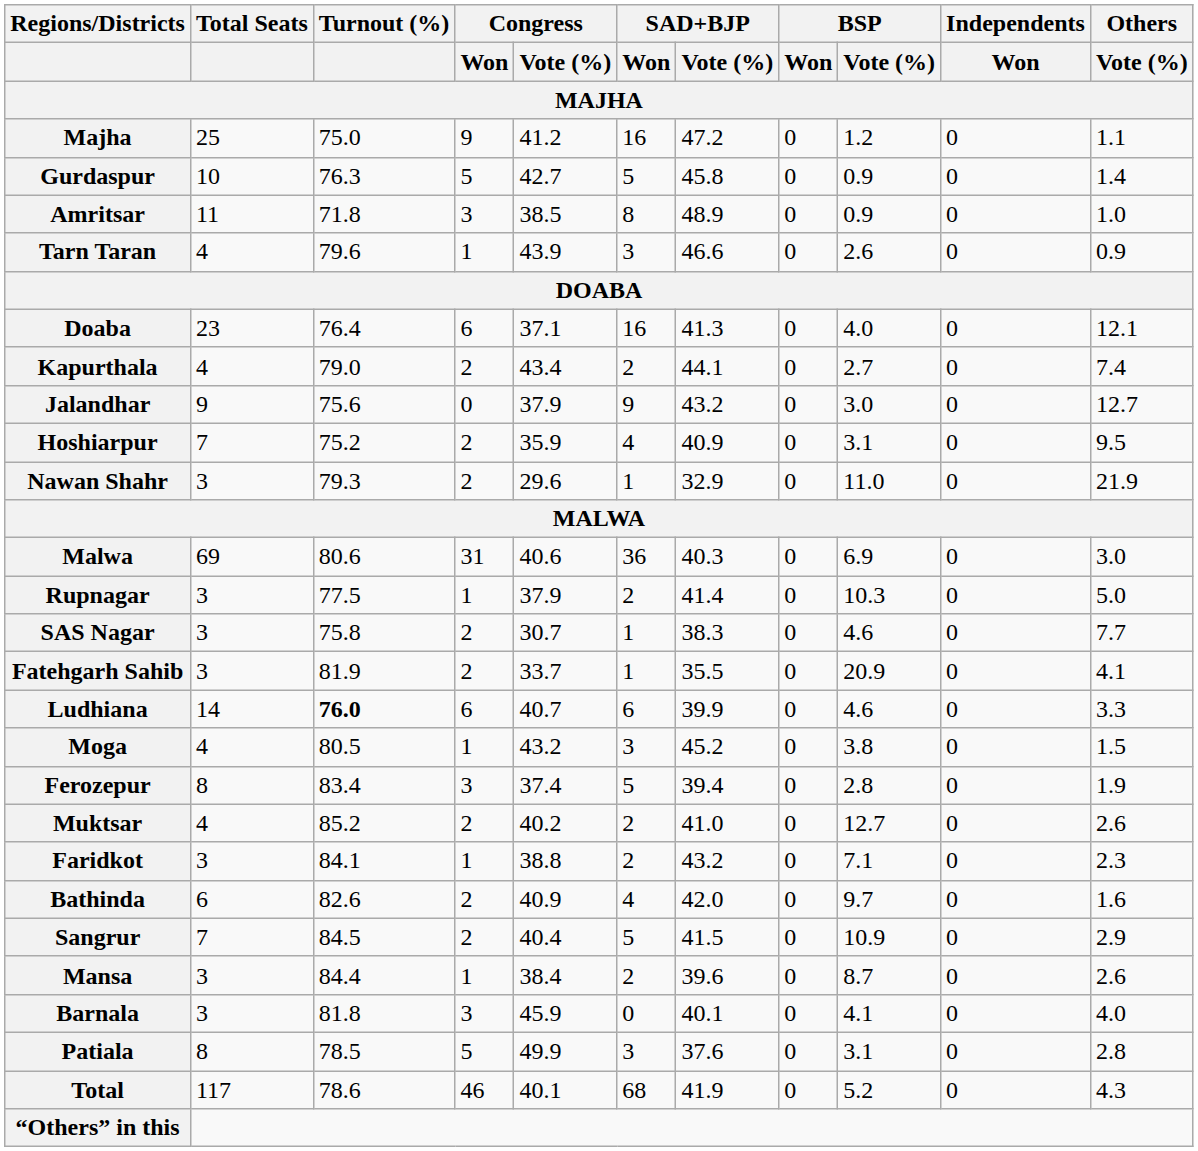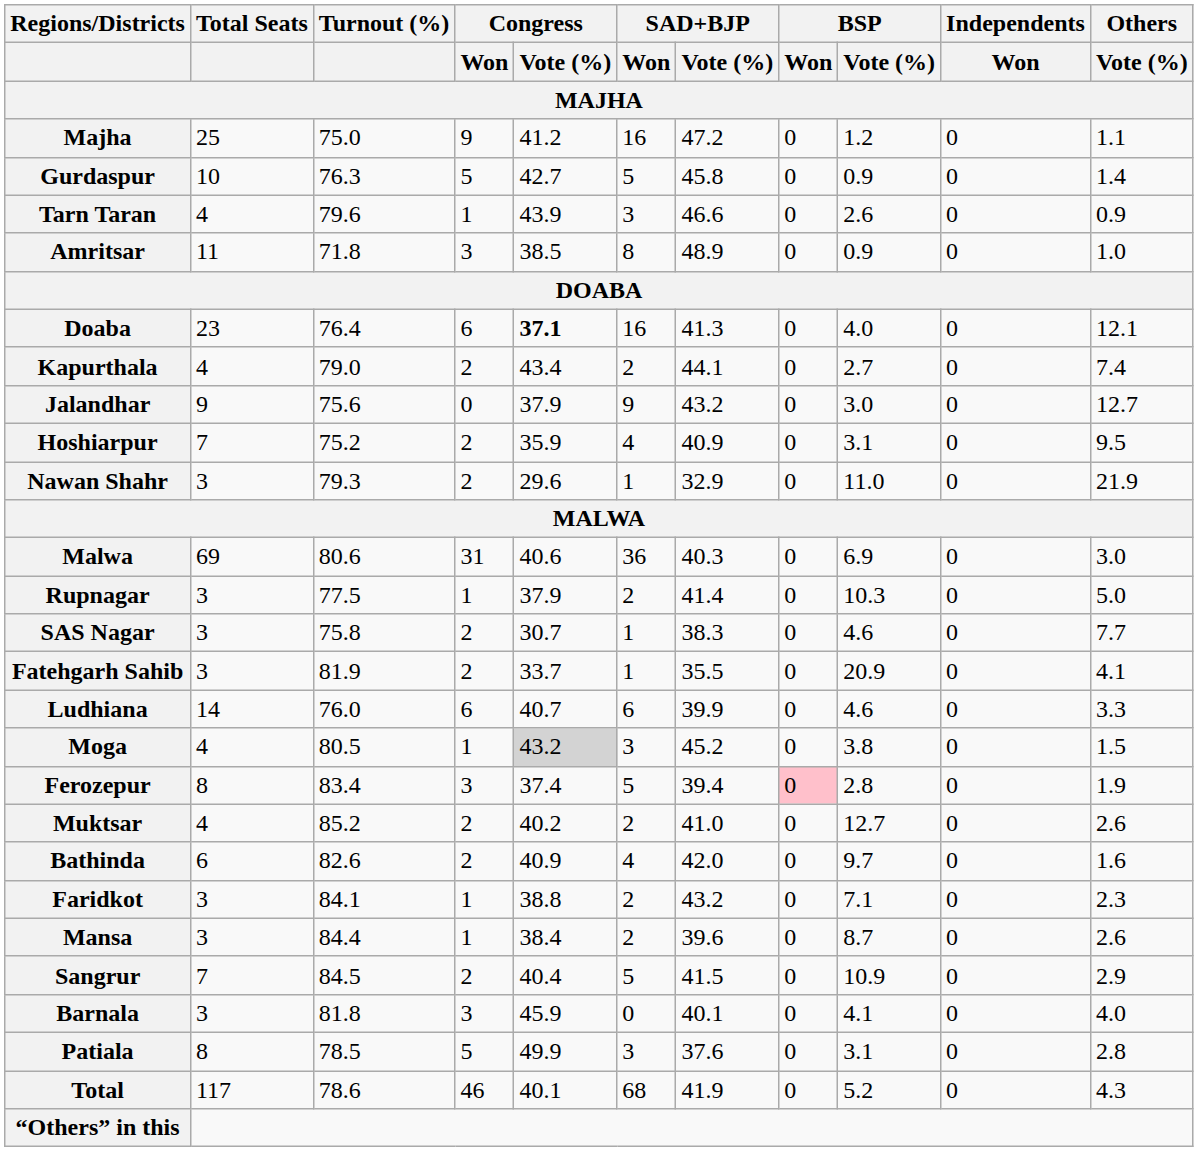rows swapped: Amritsar <-> Tarn Taran
Doaba | Congress / Vote (%): normal -> bold
Ludhiana | Turnout (%): bold -> normal
Moga | Congress / Vote (%): no background -> lightgrey background
Ferozepur | BSP / Won: no background -> pink background
rows swapped: Faridkot <-> Bathinda
rows swapped: Mansa <-> Sangrur
